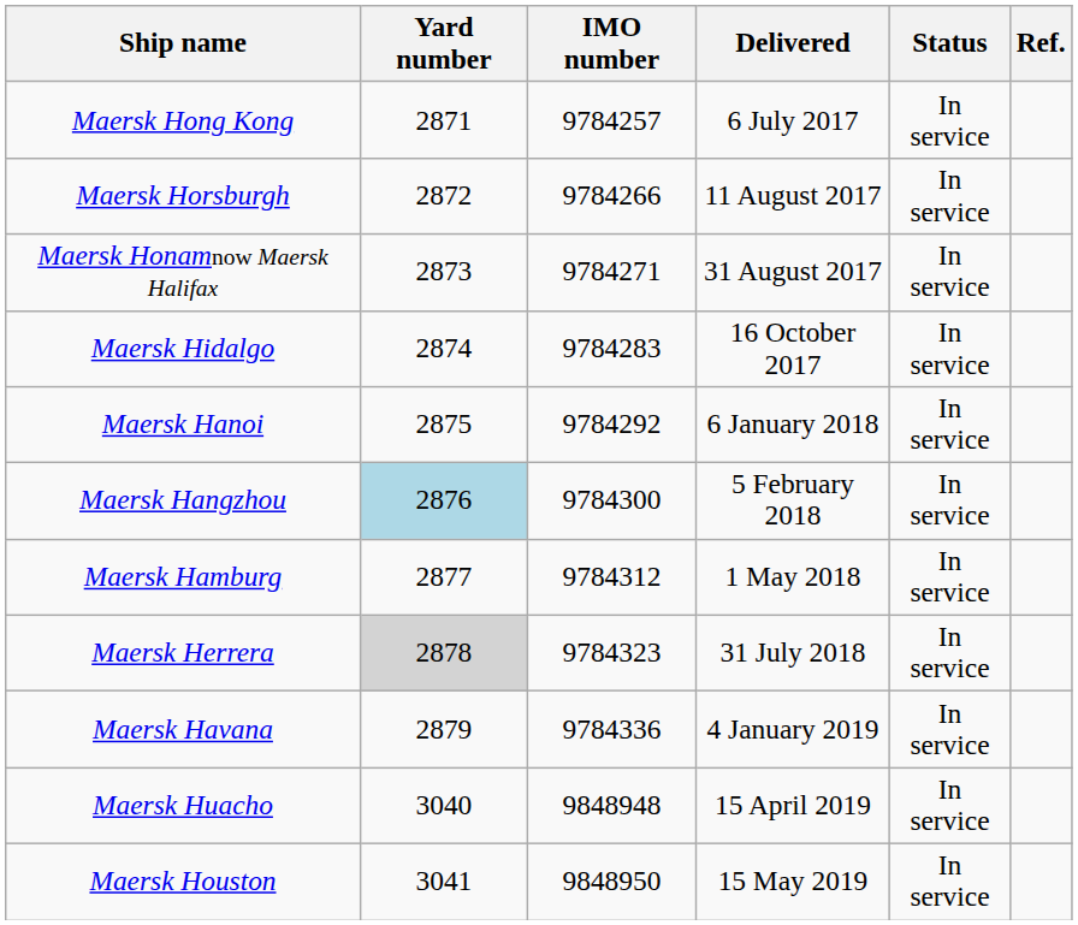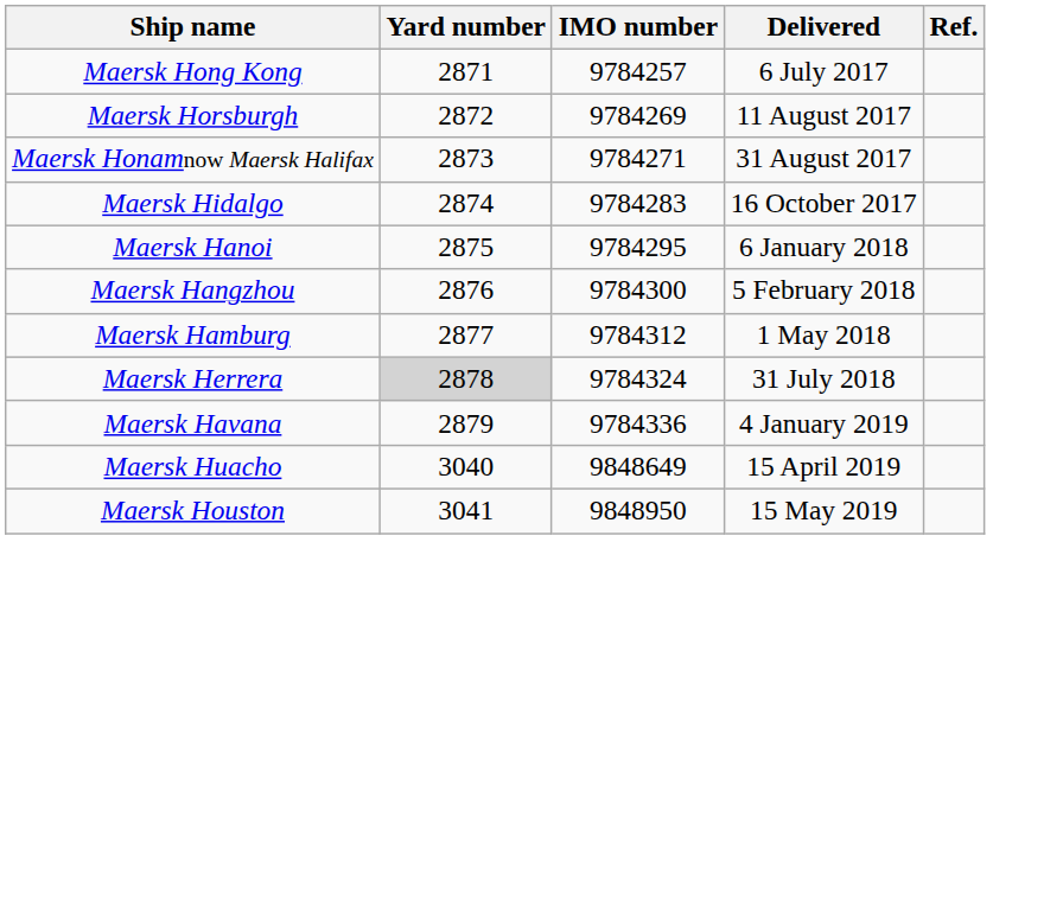- column: Status | In service | In service | In service | In service | In service | In service | In service | In service | In service | In service | In service
Maersk Horsburgh | IMO number: 9784266 -> 9784269
Maersk Hanoi | IMO number: 9784292 -> 9784295
Maersk Hangzhou | Yard number: lightblue background -> no background
Maersk Herrera | IMO number: 9784323 -> 9784324
Maersk Huacho | IMO number: 9848948 -> 9848649
